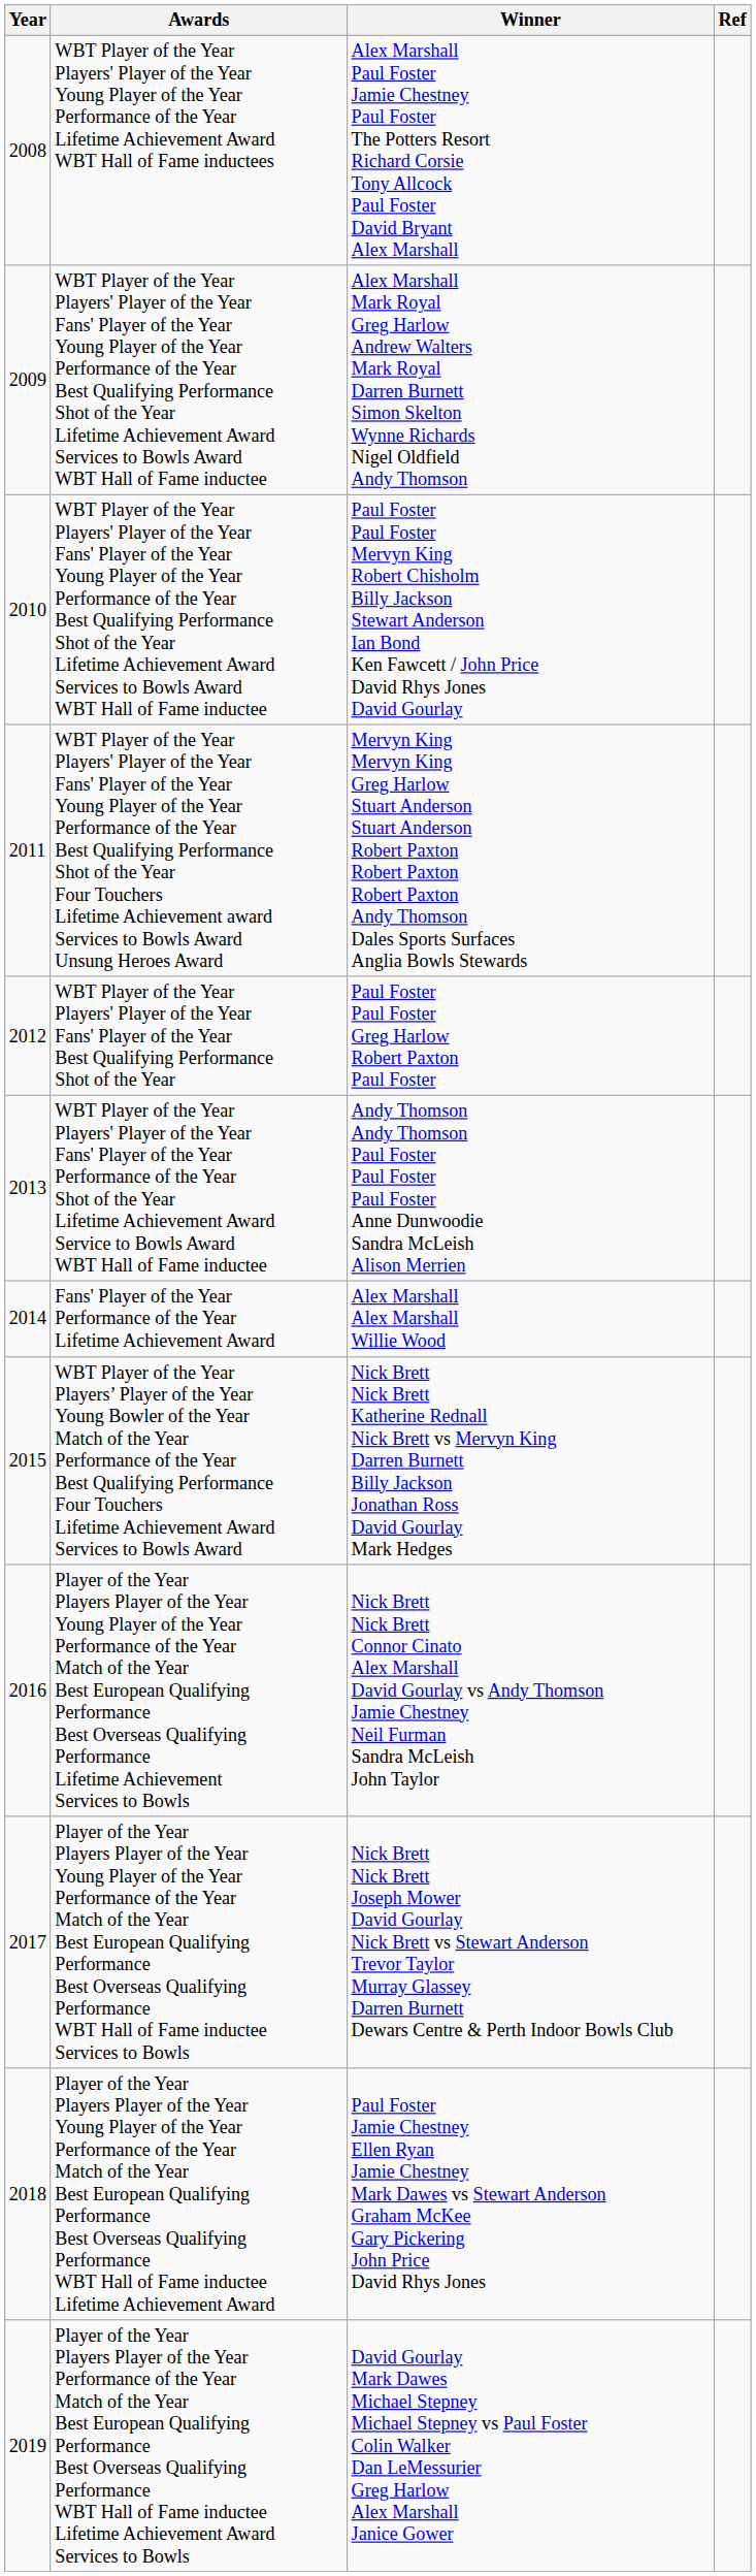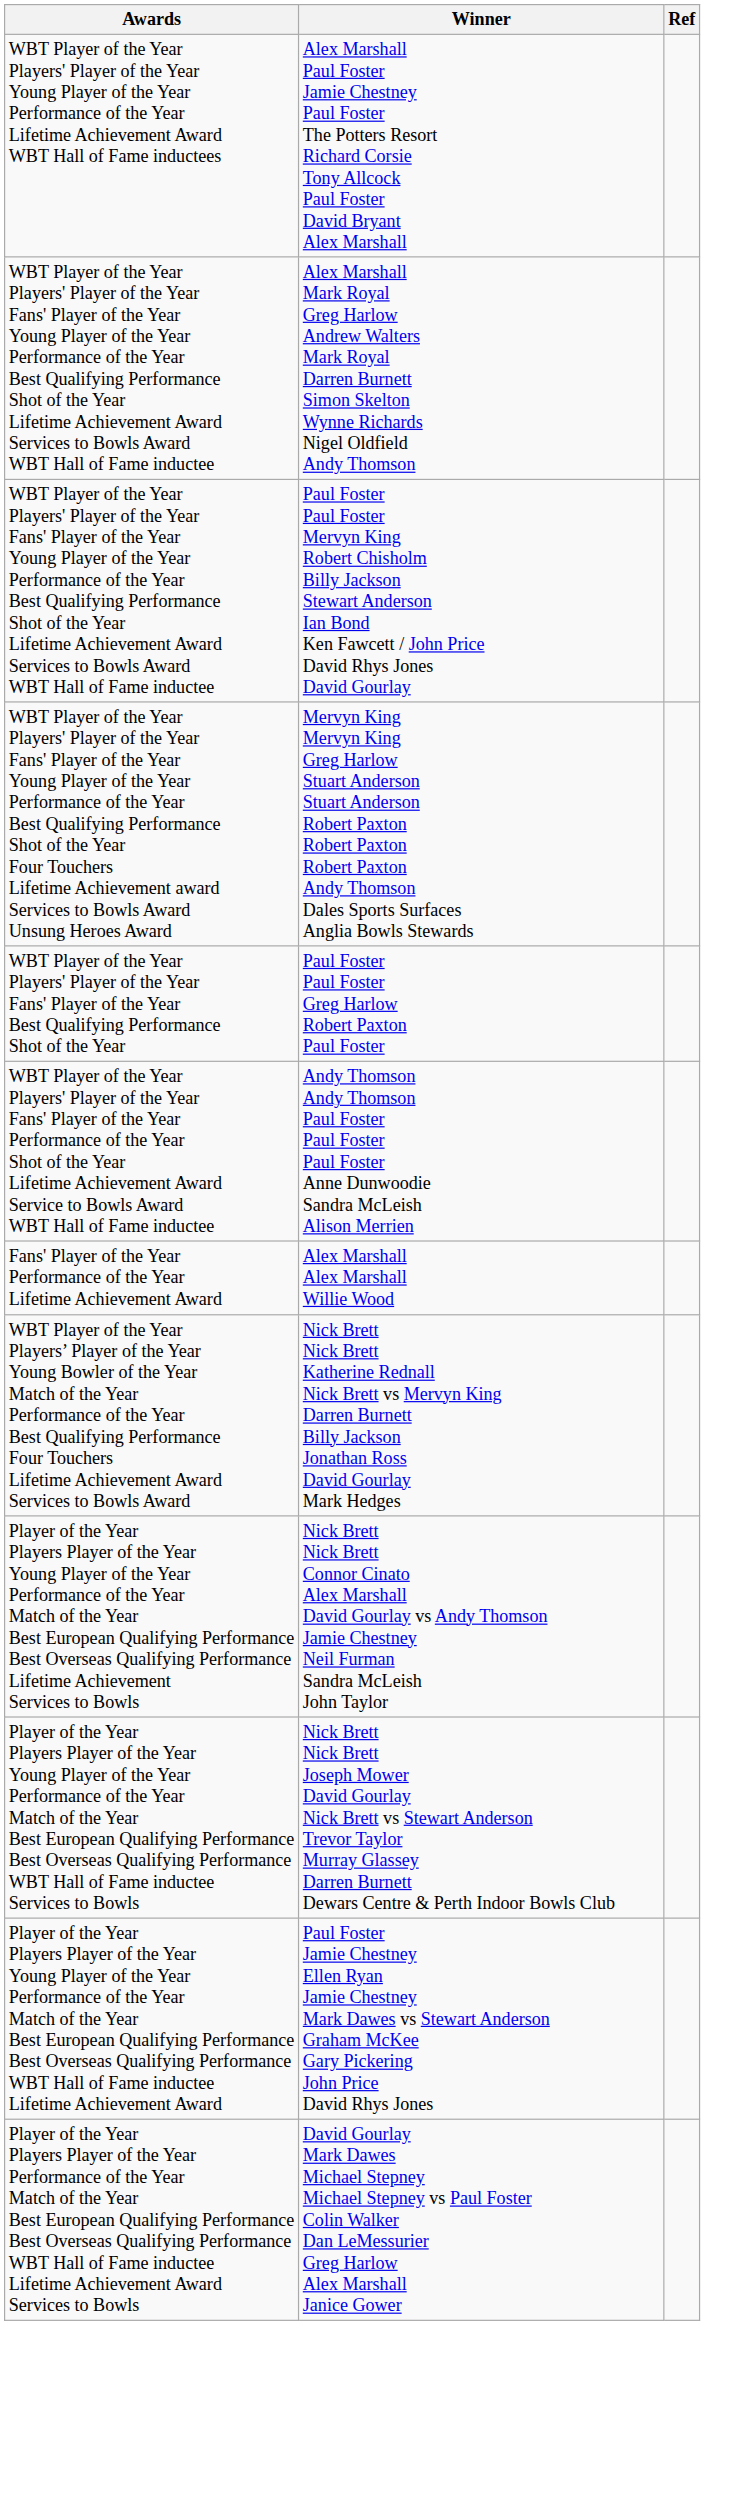- column: Year | 2008 | 2009 | 2010 | 2011 | 2012 | 2013 | 2014 | 2015 | 2016 | 2017 | 2018 | 2019
